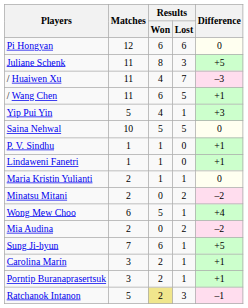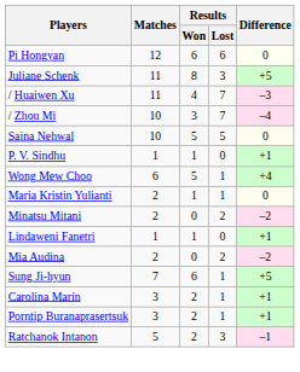- row: / Wang Chen | 11 | 6 | 5 | +1
- row: Yip Pui Yin | 5 | 4 | 1 | +3
+ row: / Zhou Mi | 10 | 3 | 7 | –4
rows swapped: Lindaweni Fanetri <-> Wong Mew Choo
Ratchanok Intanon | Results / Won: khaki background -> no background
